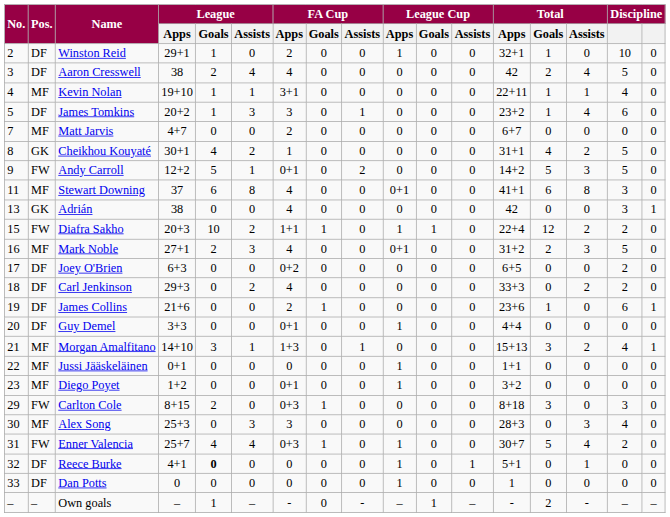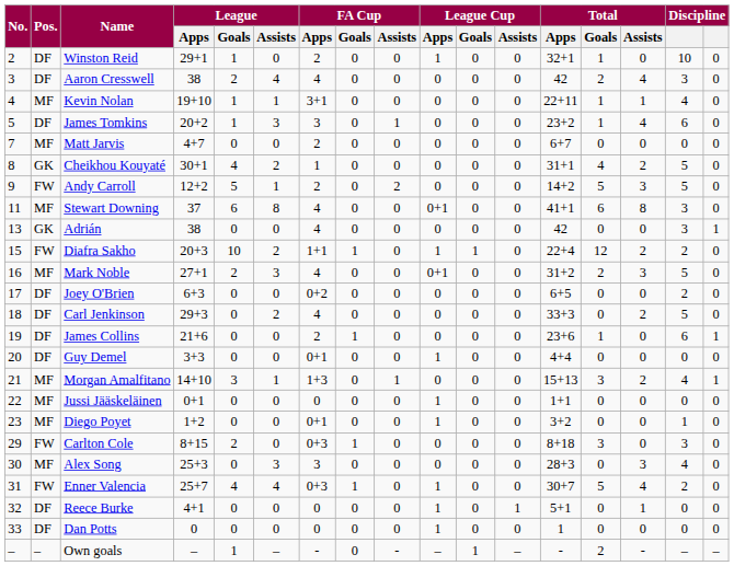Aaron Cresswell | column 16: 5 -> 3
Andy Carroll | FA Cup / Apps: 0+1 -> 2
Carl Jenkinson | column 16: 2 -> 5
Diego Poyet | column 16: 0 -> 1
Reece Burke | League / Goals: bold -> normal
